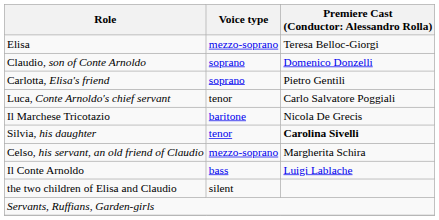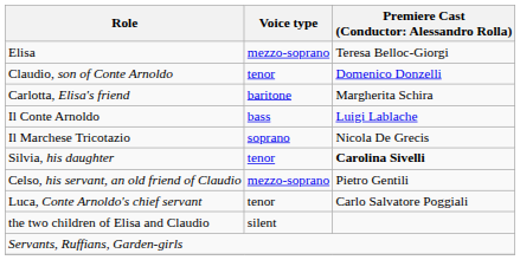Claudio, son of Conte Arnoldo | Voice type: soprano -> tenor
Carlotta, Elisa's friend | Voice type: soprano -> baritone
Carlotta, Elisa's friend | column 3: Pietro Gentili -> Margherita Schira
rows swapped: Il Conte Arnoldo <-> Luca, Conte Arnoldo's chief servant
Il Marchese Tricotazio | Voice type: baritone -> soprano
Celso, his servant, an old friend of Claudio | column 3: Margherita Schira -> Pietro Gentili
